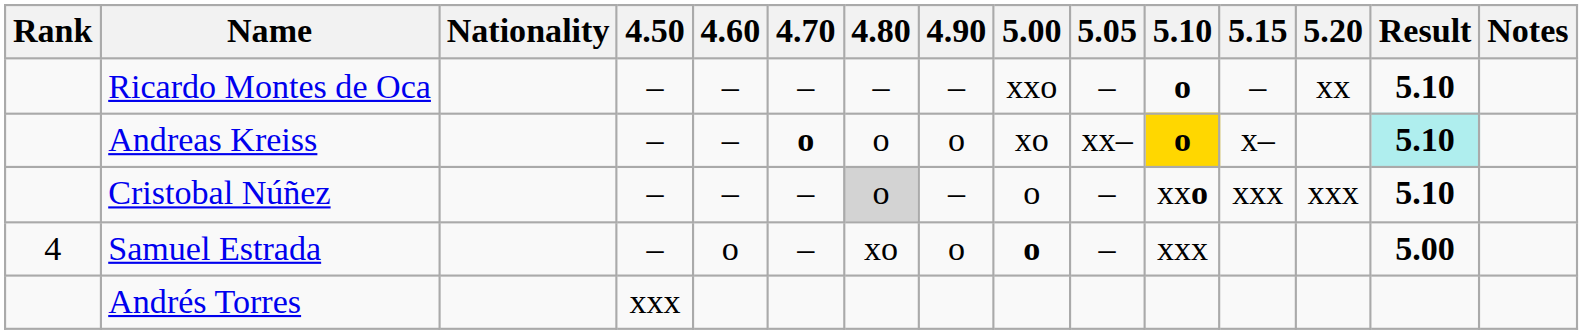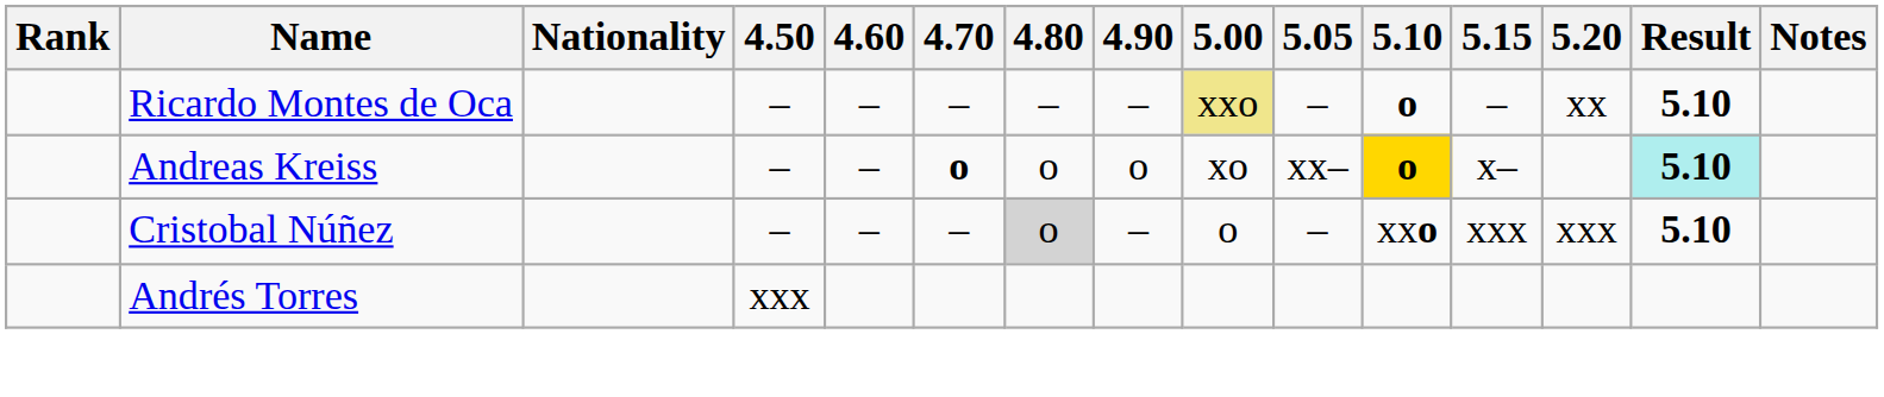Ricardo Montes de Oca | 5.00: no background -> khaki background
- row: 4 | Samuel Estrada | – | o | – | xo | o | o | – | xxx | 5.00
